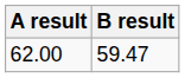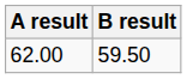62.00 | B result: 59.47 -> 59.50
